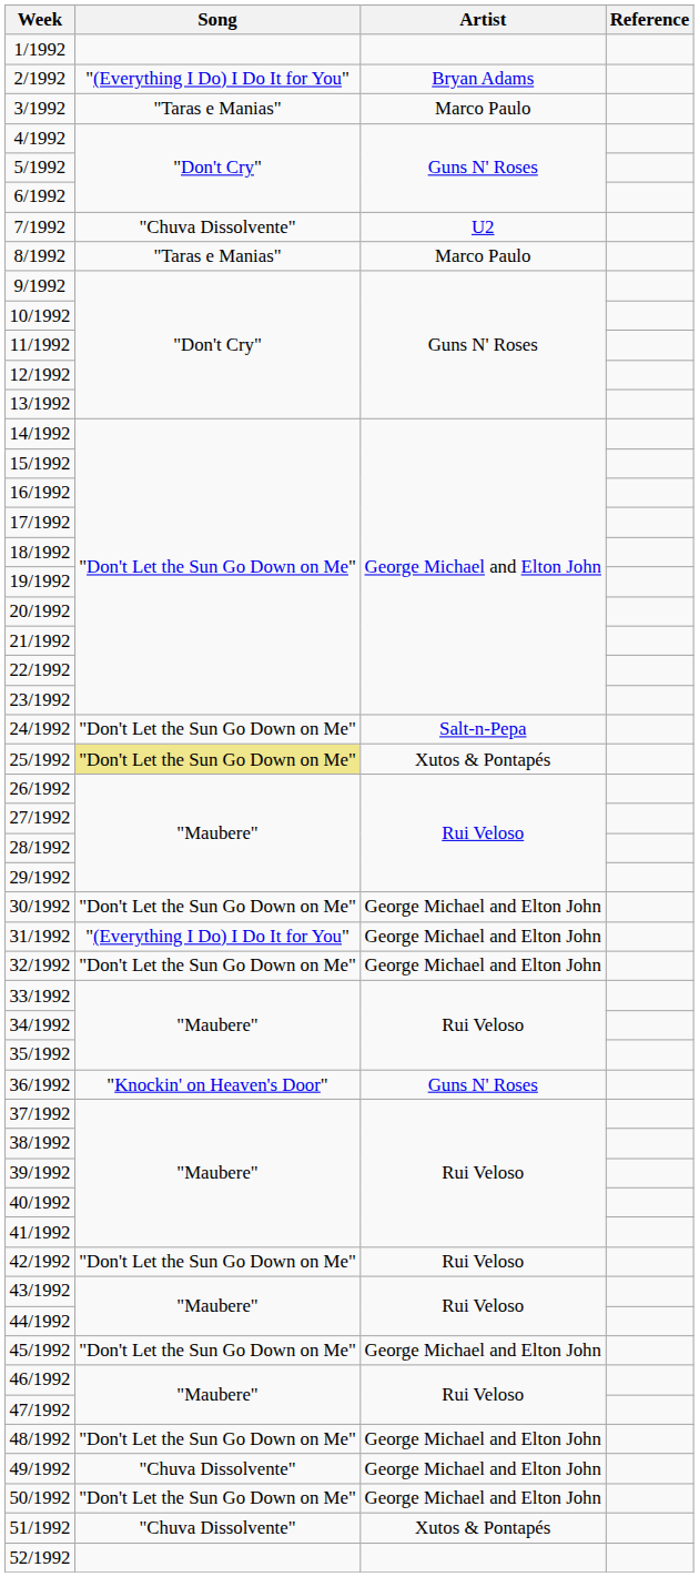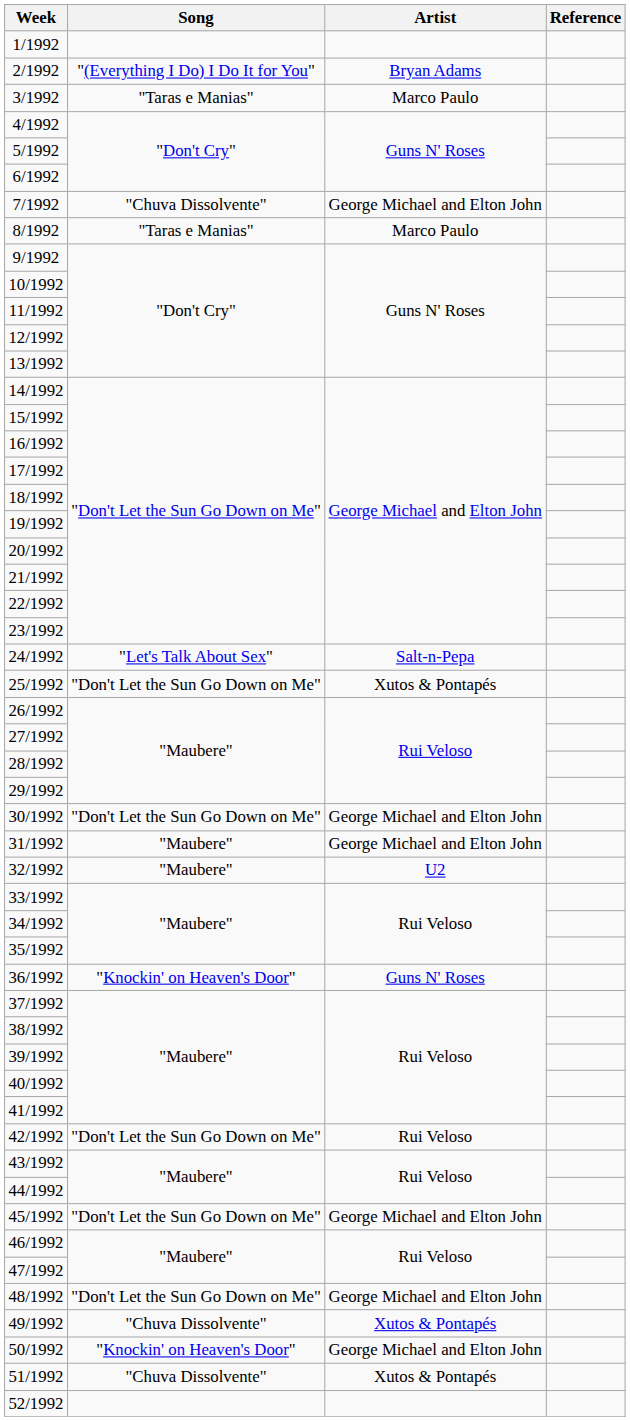7/1992 | Artist: U2 -> George Michael and Elton John
24/1992 | Song: "Don't Let the Sun Go Down on Me" -> "Let's Talk About Sex"
25/1992 | Song: khaki background -> no background
31/1992 | Song: "(Everything I Do) I Do It for You" -> "Maubere"
32/1992 | Song: "Don't Let the Sun Go Down on Me" -> "Maubere"
32/1992 | Artist: George Michael and Elton John -> U2
49/1992 | Artist: George Michael and Elton John -> Xutos & Pontapés
50/1992 | Song: "Don't Let the Sun Go Down on Me" -> "Knockin' on Heaven's Door"
